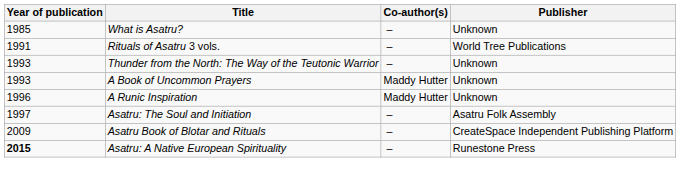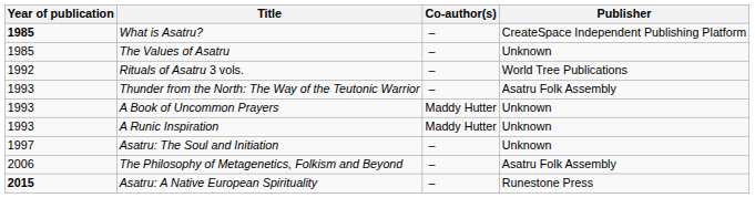What is Asatru? | Year of publication: normal -> bold
What is Asatru? | Publisher: Unknown -> CreateSpace Independent Publishing Platform
+ row: 1985 | The Values of Asatru | – | Unknown
Rituals of Asatru 3 vols. | Year of publication: 1991 -> 1992
Thunder from the North: The Way of the Teutonic Warrior | Publisher: Unknown -> Asatru Folk Assembly
A Runic Inspiration | Year of publication: 1996 -> 1993
Asatru: The Soul and Initiation | Publisher: Asatru Folk Assembly -> Unknown
+ row: 2006 | The Philosophy of Metagenetics, Folkism and Beyond | – | Asatru Folk Assembly
- row: 2009 | Asatru Book of Blotar and Rituals | – | CreateSpace Independent Publishing Platform
